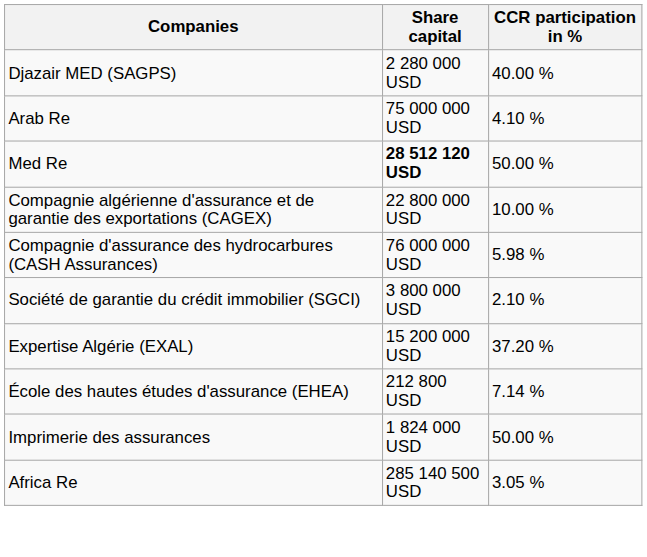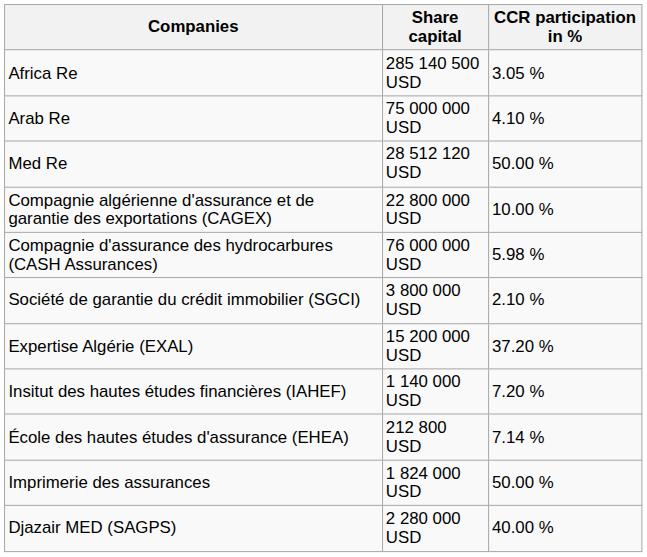rows swapped: Africa Re <-> Djazair MED (SAGPS)
Med Re | Share capital: bold -> normal
+ row: Insitut des hautes études financières (IAHEF) | 1 140 000 USD | 7.20 %
